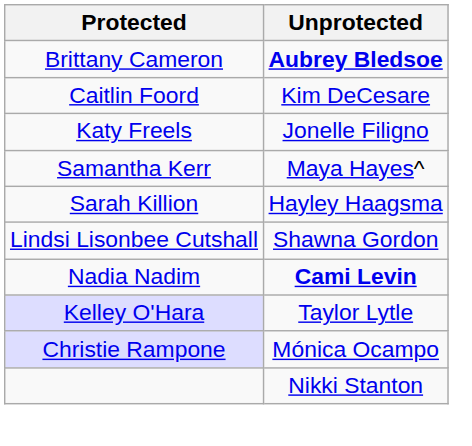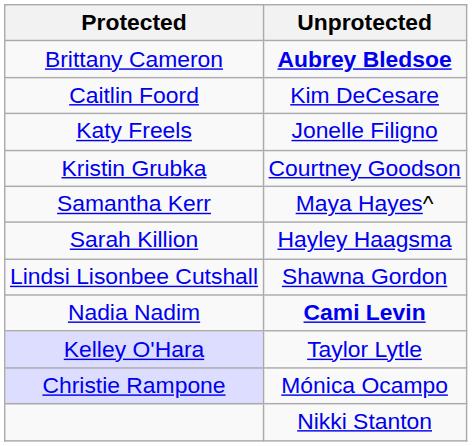+ row: Kristin Grubka | Courtney Goodson
